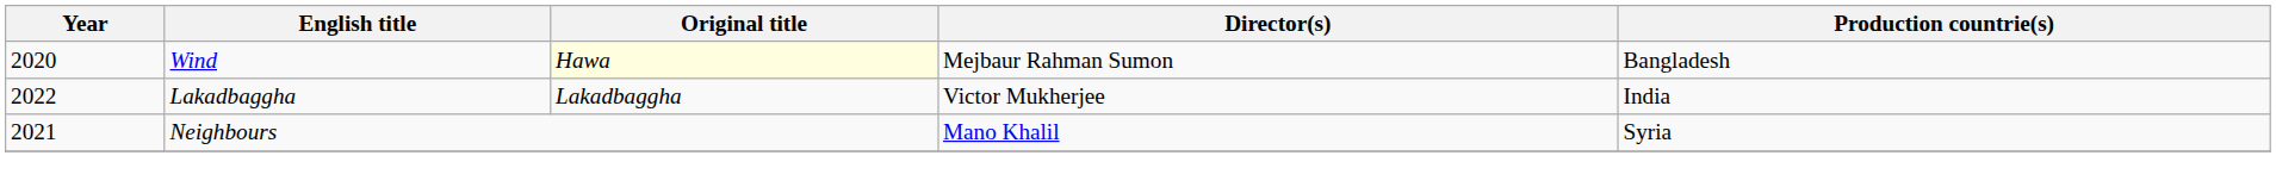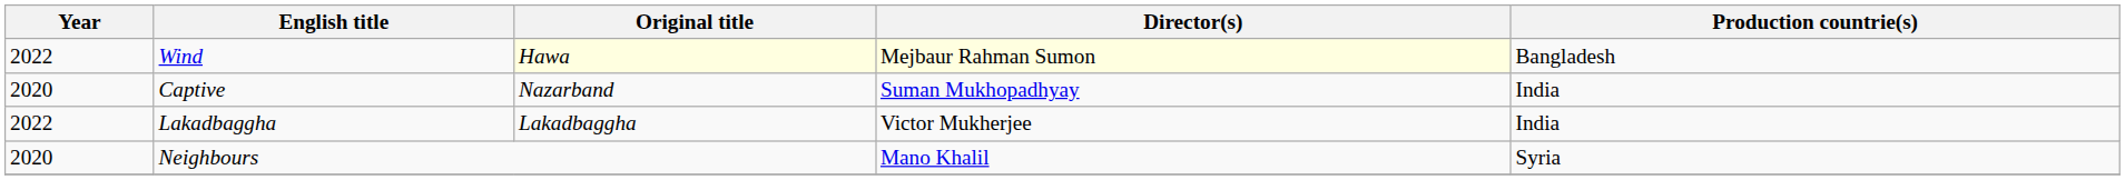Wind | Year: 2020 -> 2022
Wind | Director(s): no background -> lightyellow background
+ row: 2020 | Captive | Nazarband | Suman Mukhopadhyay | India
Neighbours | Year: 2021 -> 2020
